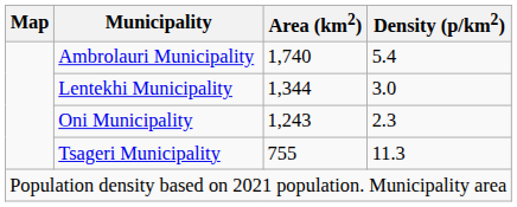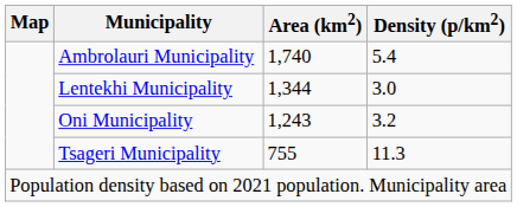Oni Municipality | Density (p/km2): 2.3 -> 3.2
